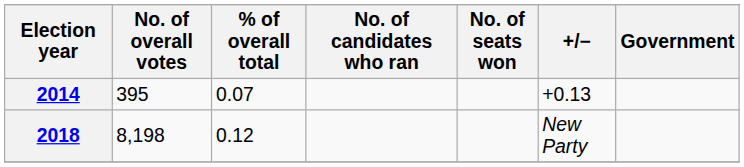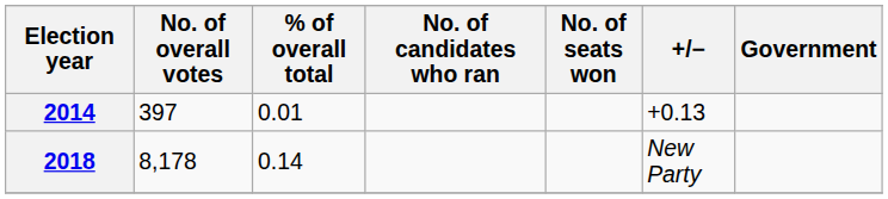2014 | No. of overall votes: 395 -> 397
2014 | % of overall total: 0.07 -> 0.01
2018 | No. of overall votes: 8,198 -> 8,178
2018 | % of overall total: 0.12 -> 0.14
